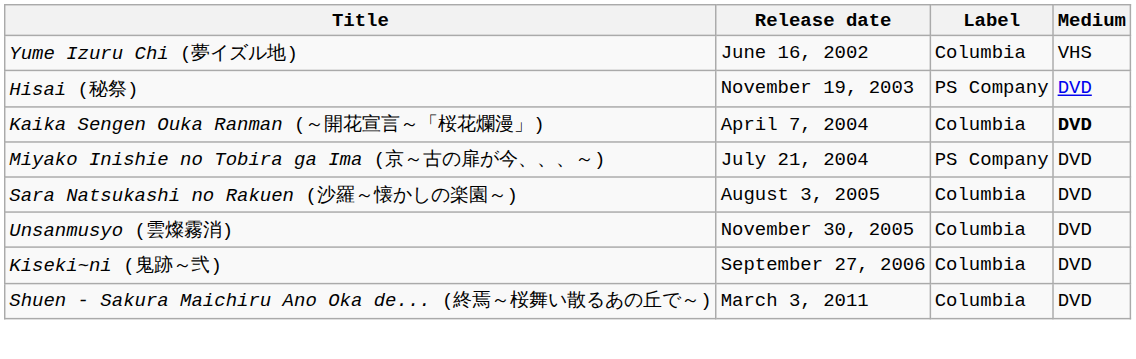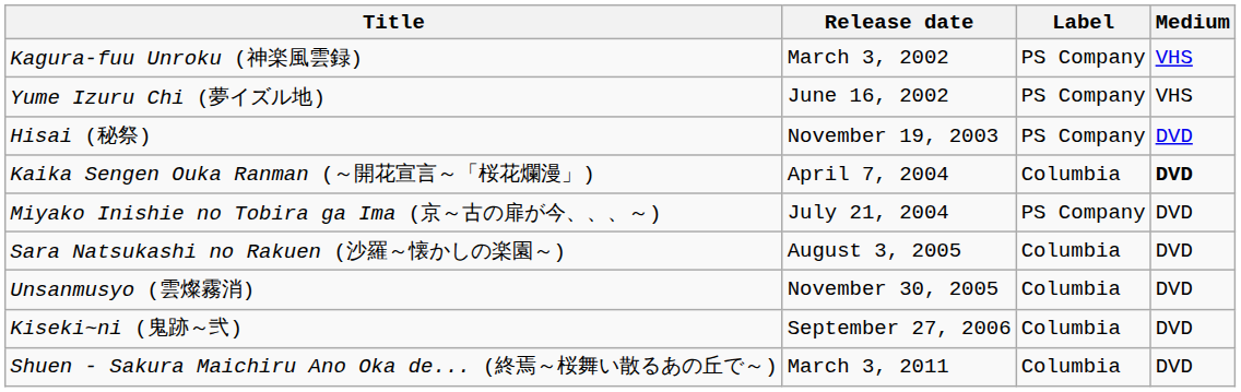+ row: Kagura-fuu Unroku (神楽風雲録) | March 3, 2002 | PS Company | VHS
Yume Izuru Chi (夢イズル地) | Label: Columbia -> PS Company
